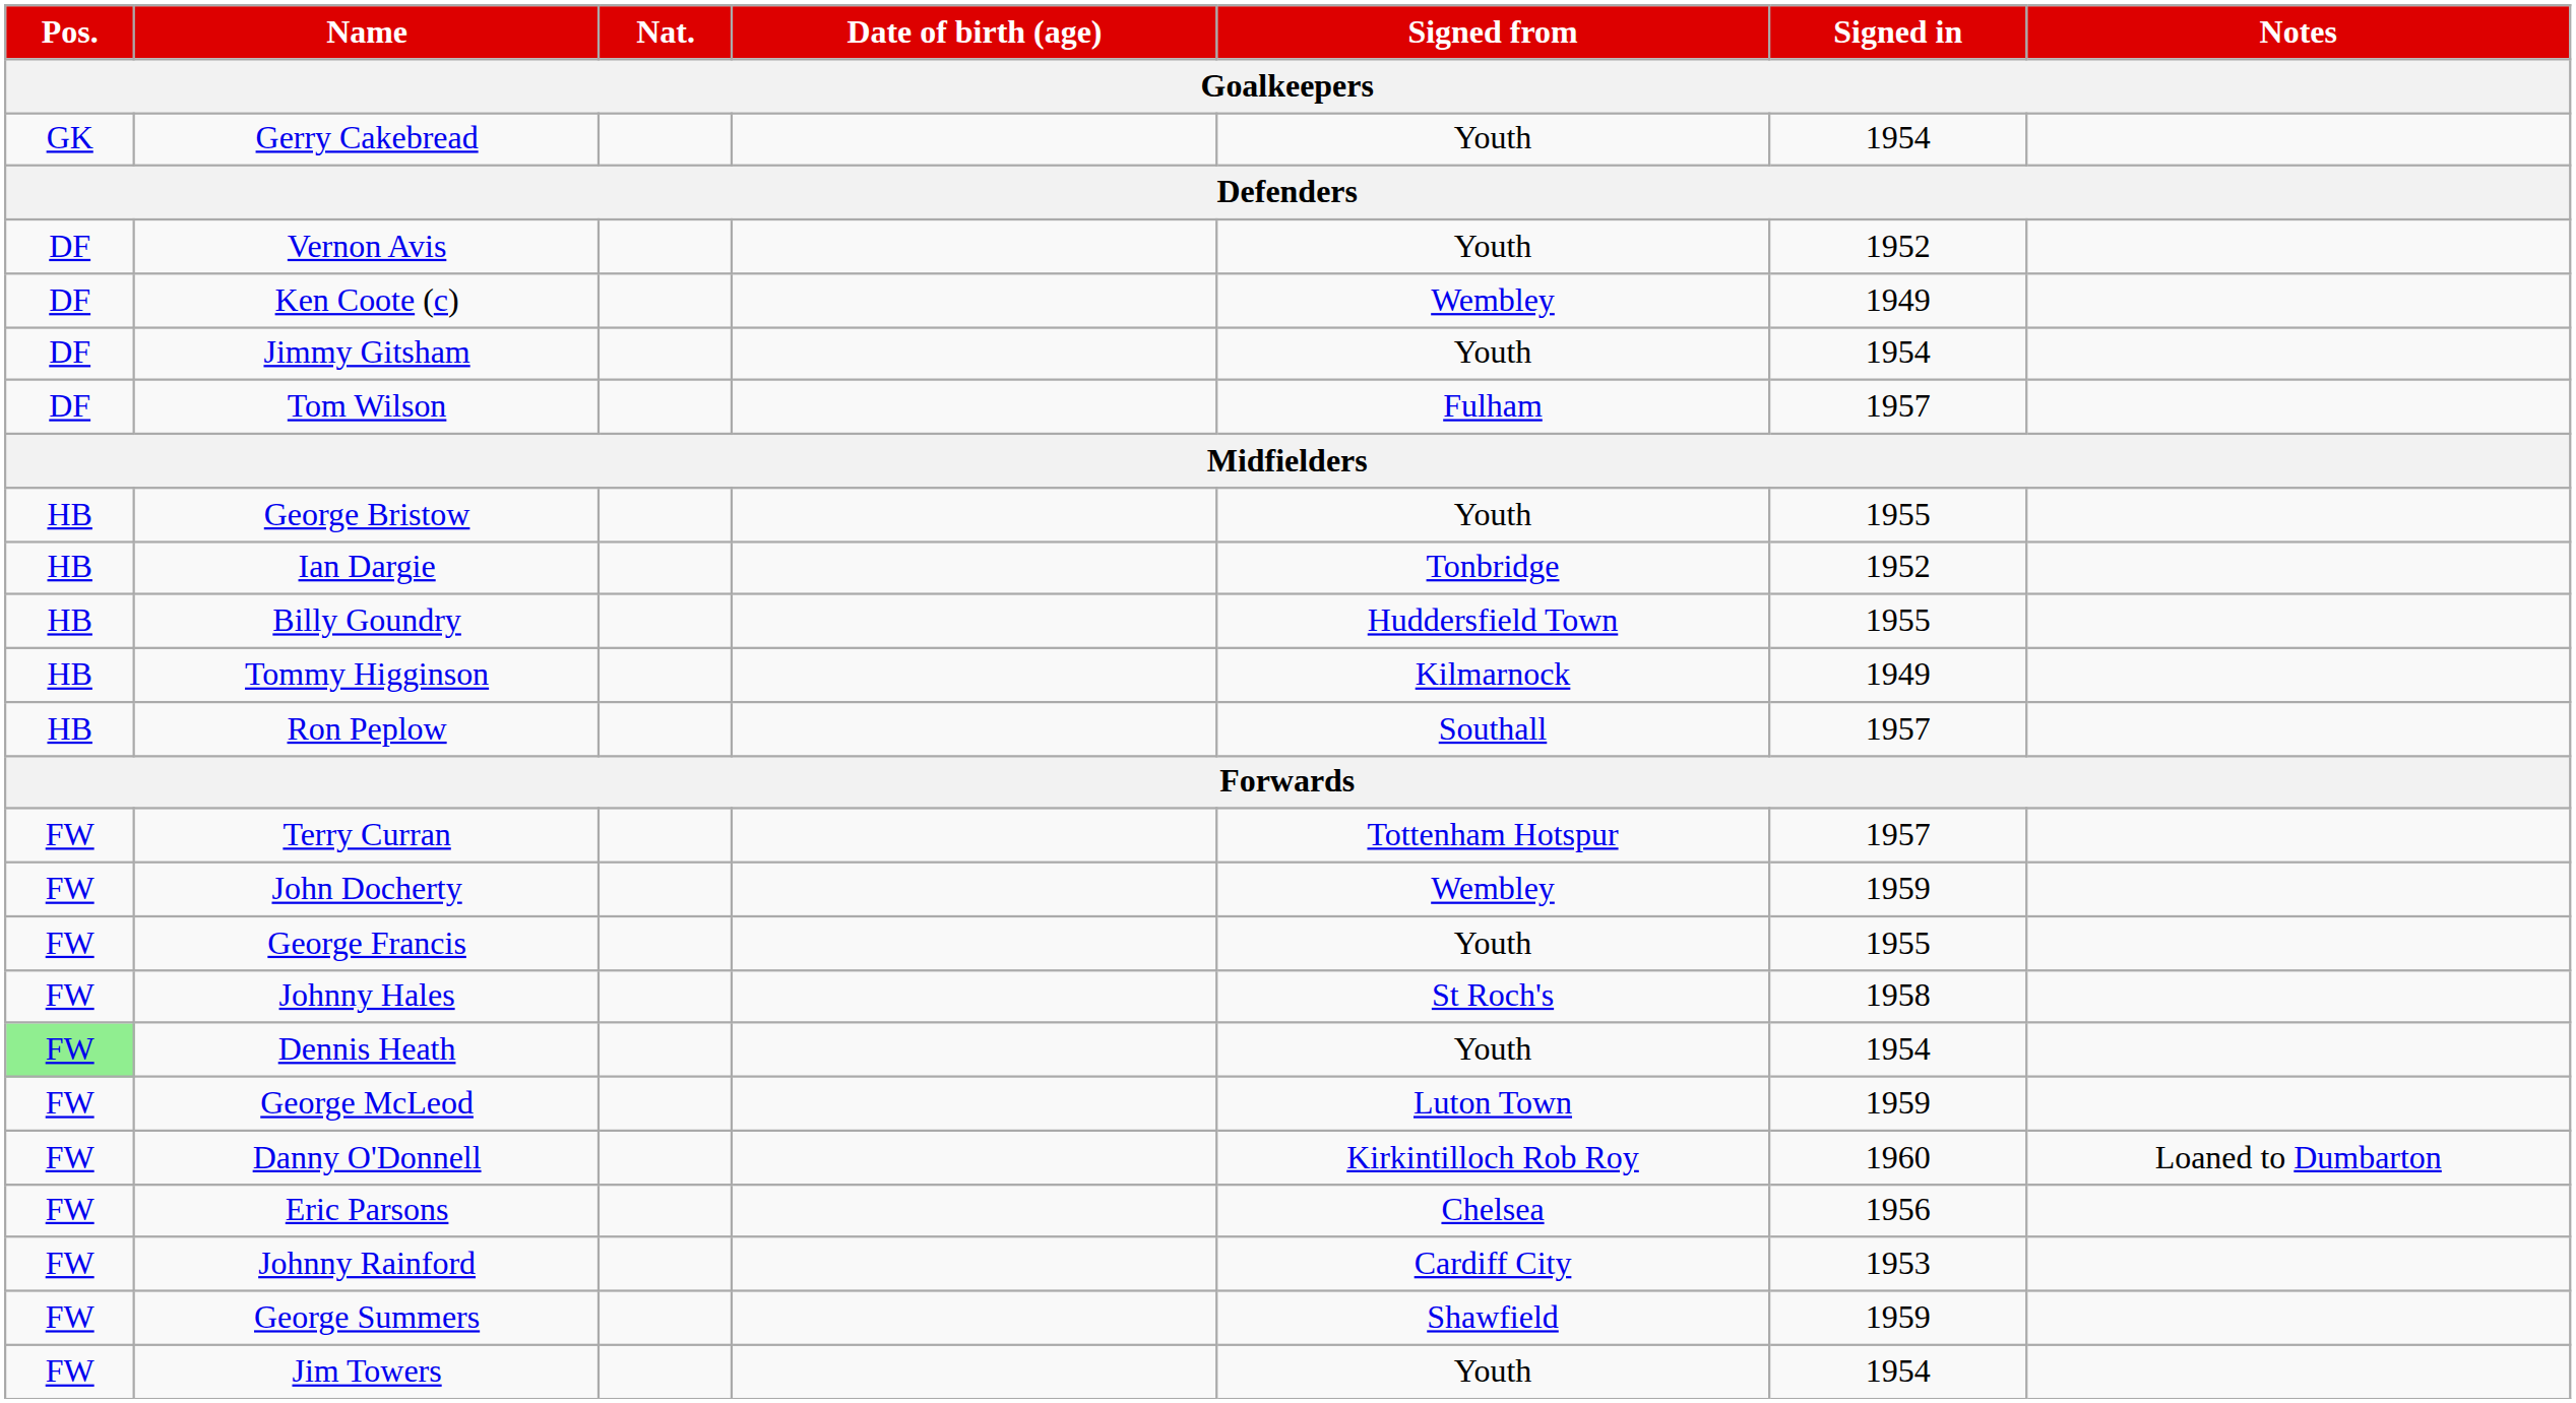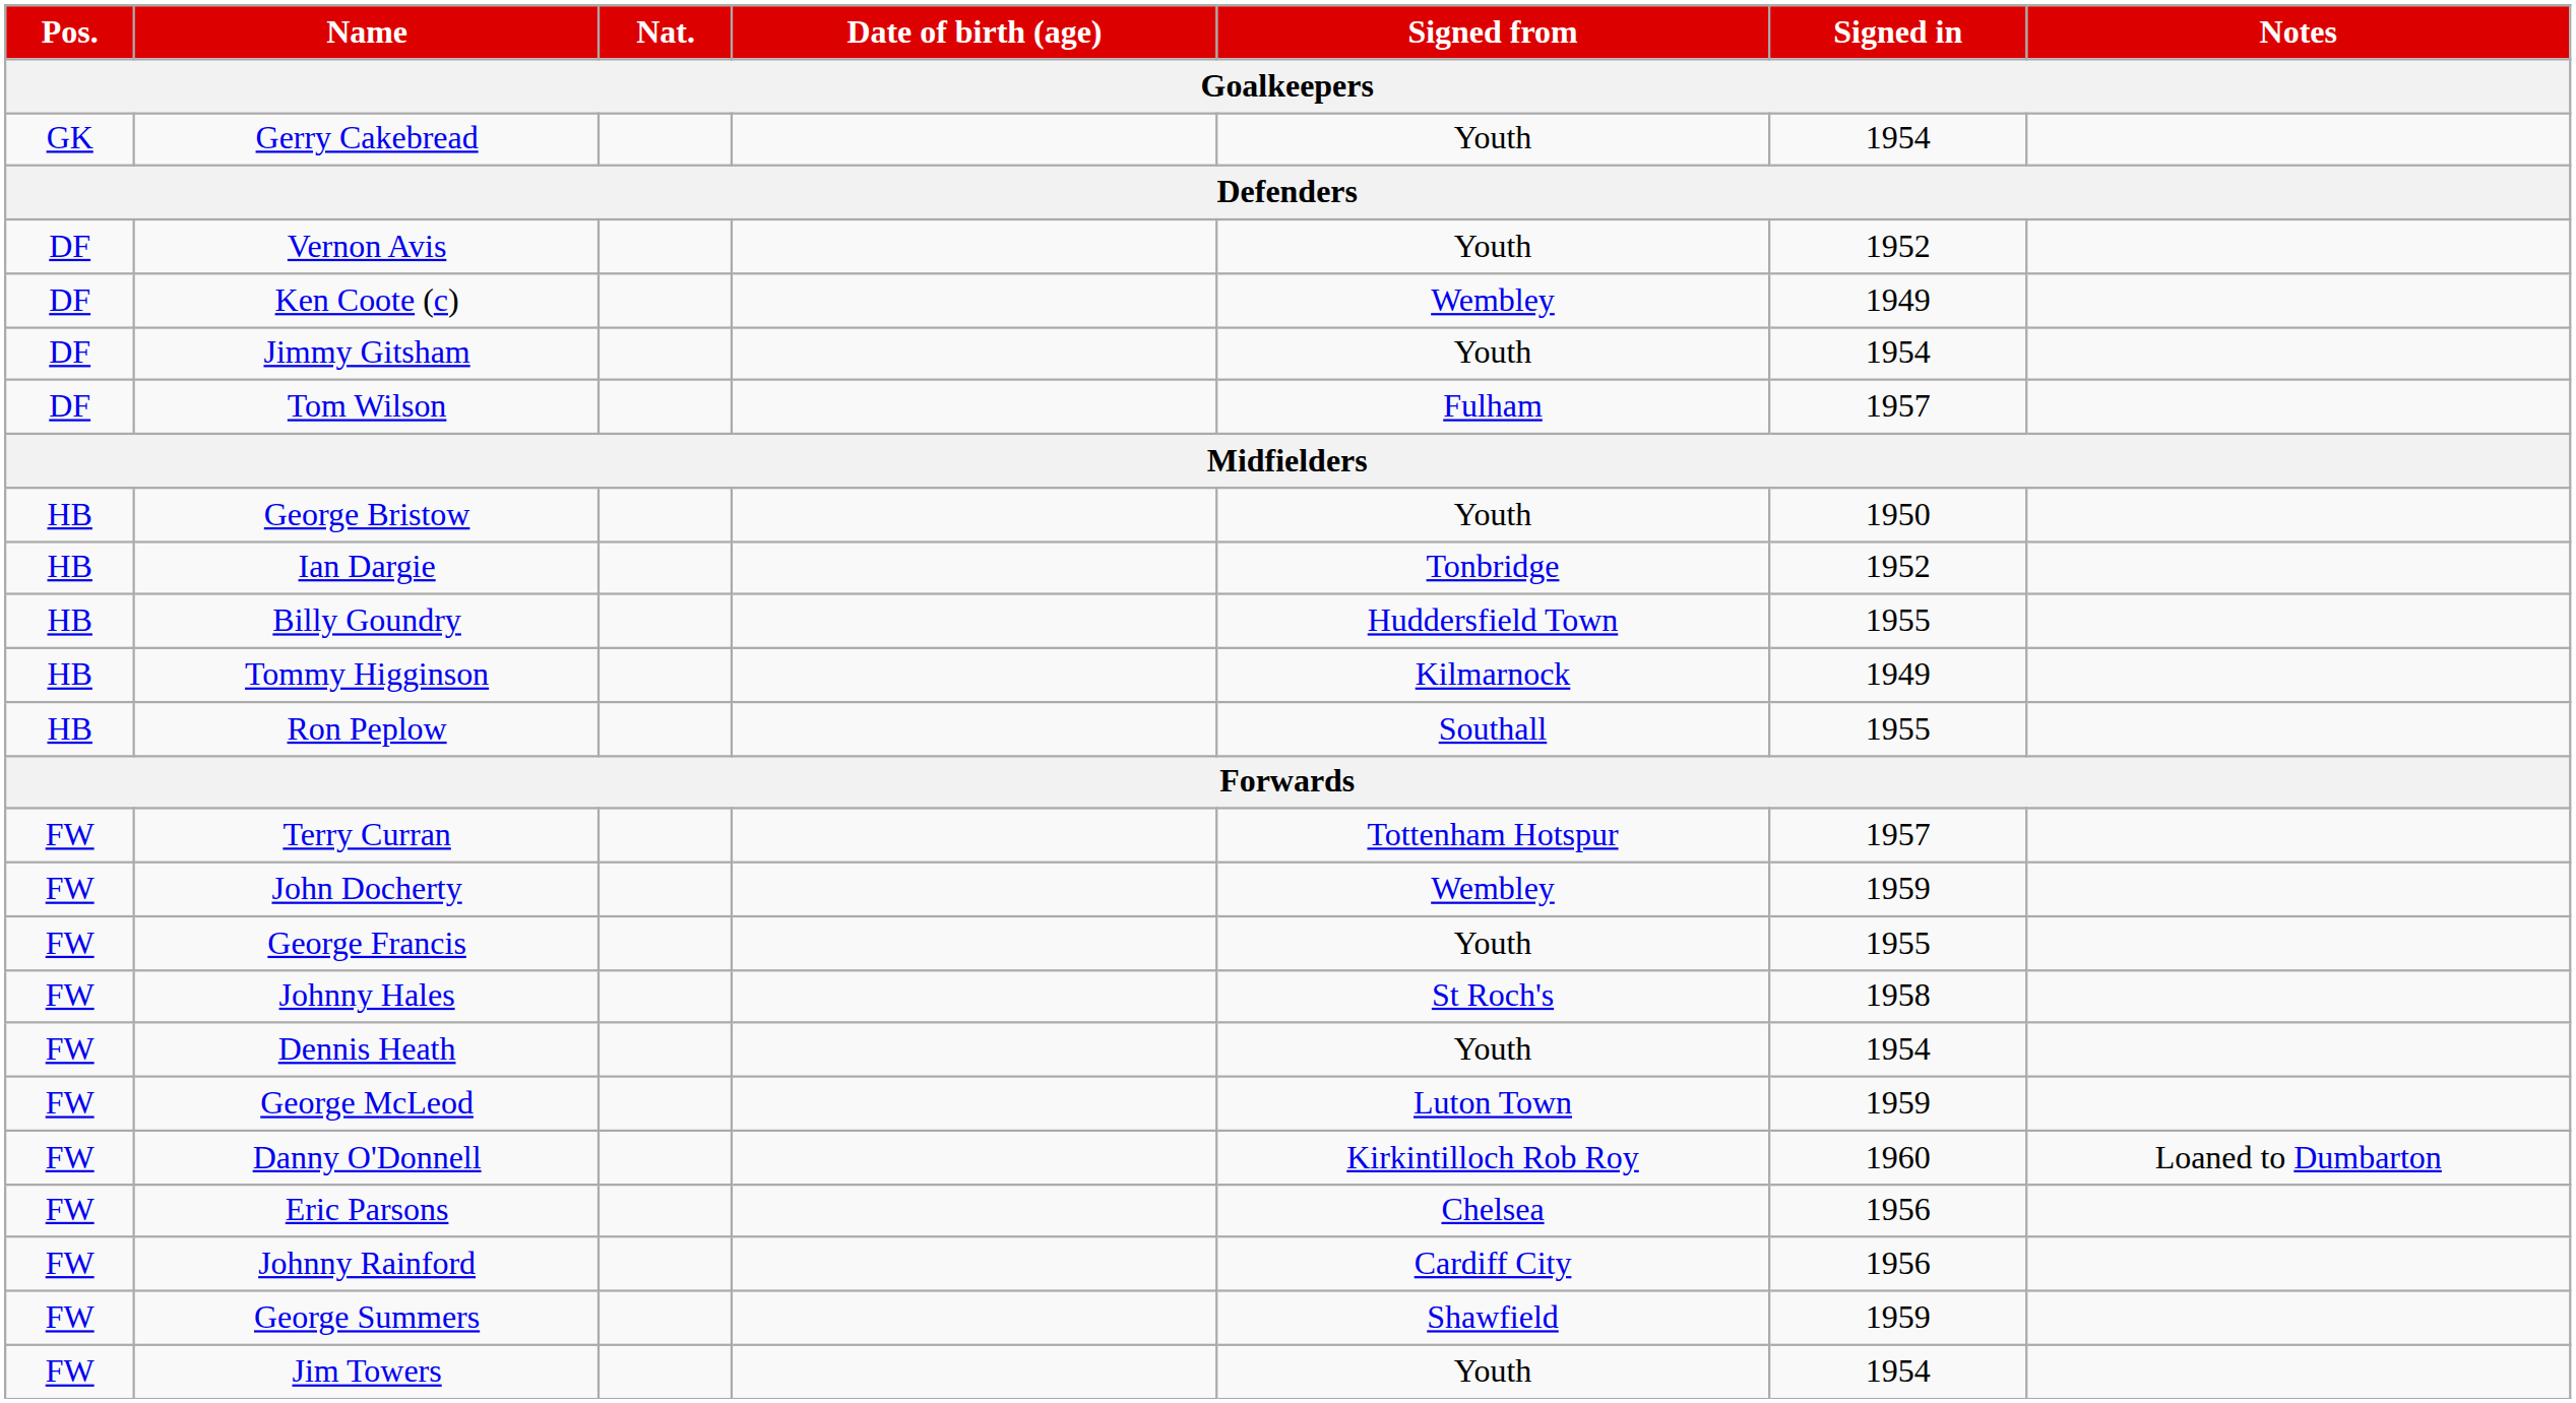George Bristow | Signed in: 1955 -> 1950
Ron Peplow | Signed in: 1957 -> 1955
Dennis Heath | Pos.: lightgreen background -> no background
Johnny Rainford | Signed in: 1953 -> 1956
